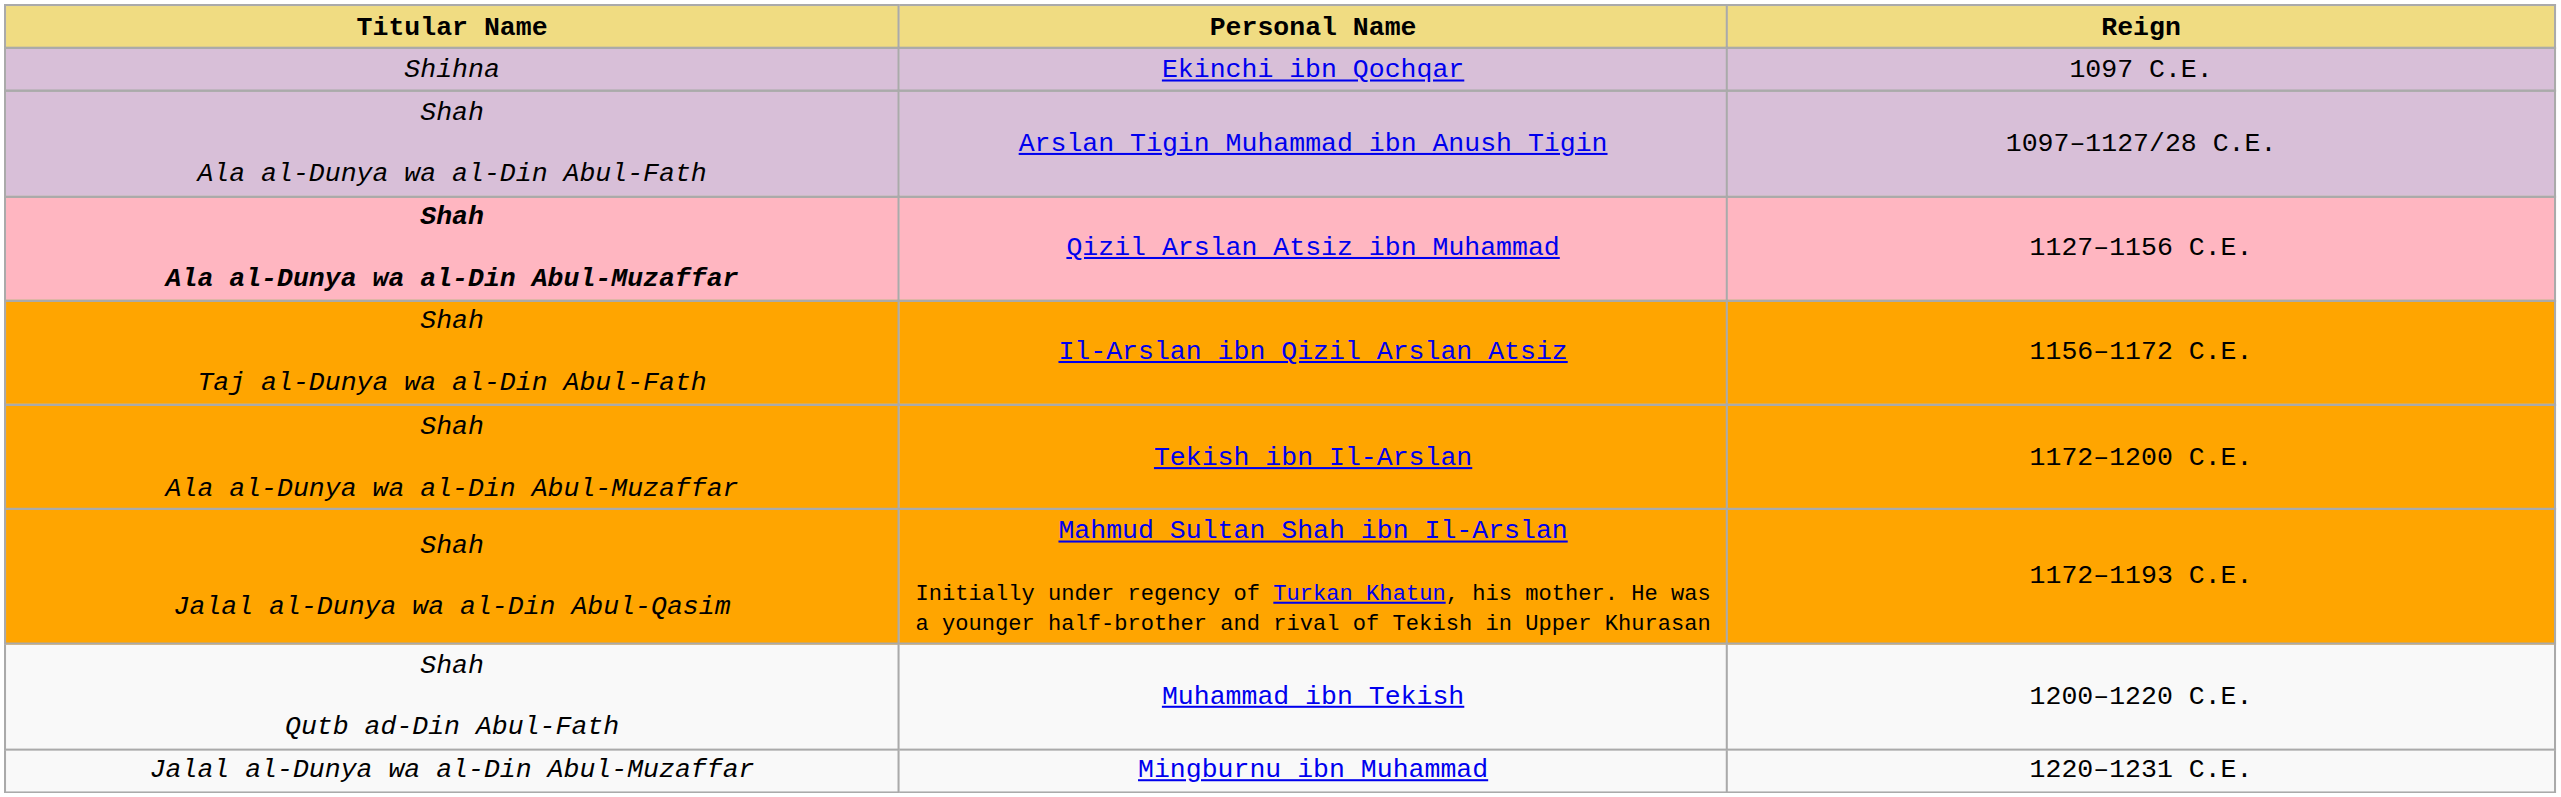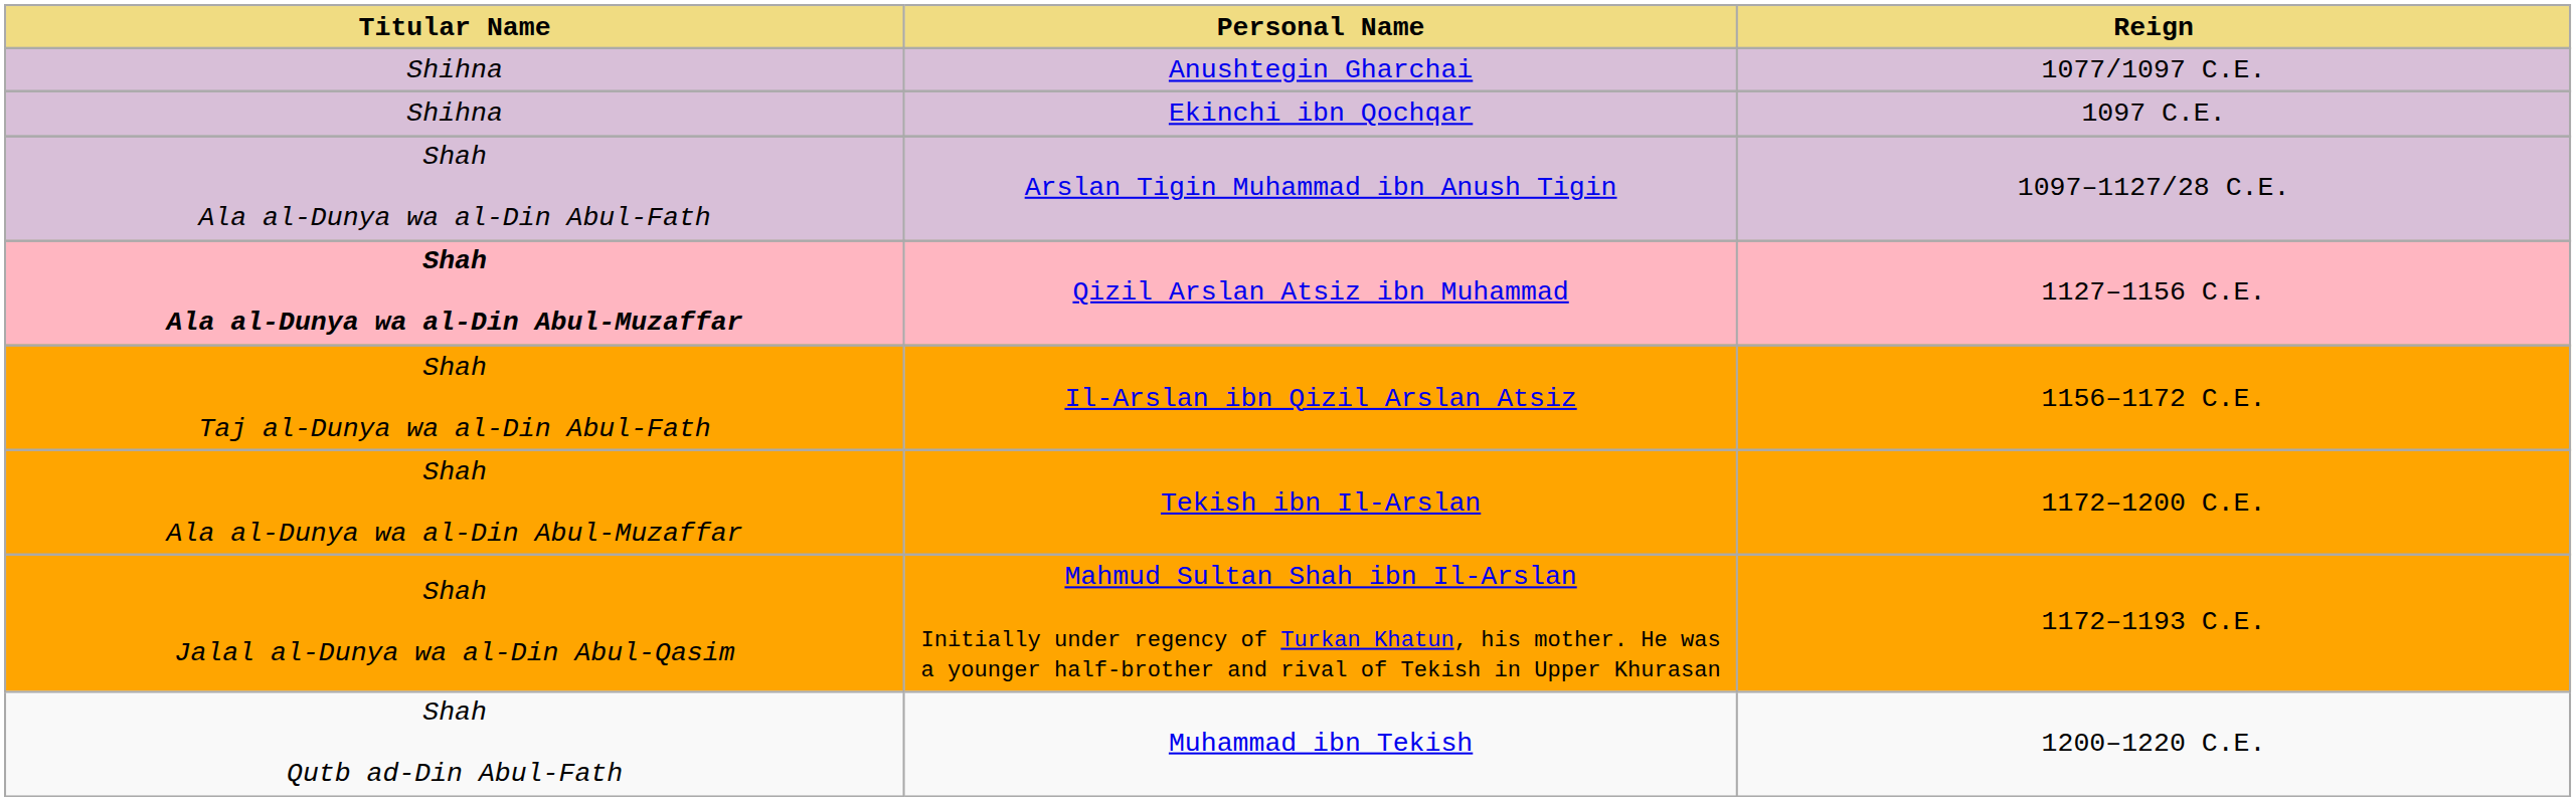+ row: Shihna | Anushtegin Gharchai | 1077/1097 C.E.
- row: Jalal al-Dunya wa al-Din Abul-Muzaffar | Mingburnu ibn Muhammad | 1220–1231 C.E.
